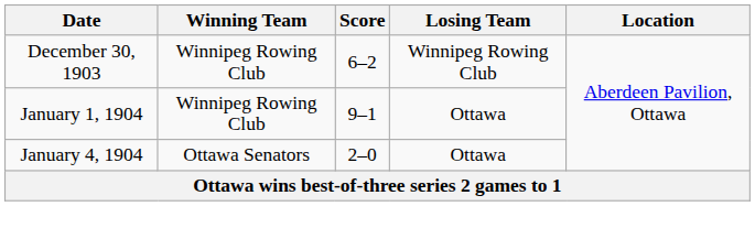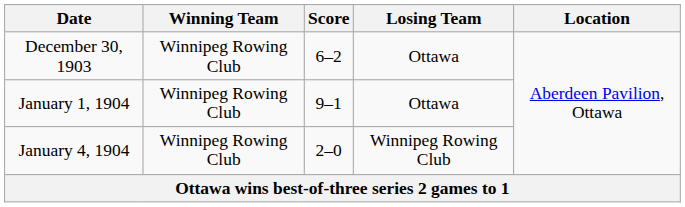December 30, 1903 | Losing Team: Winnipeg Rowing Club -> Ottawa
January 4, 1904 | Winning Team: Ottawa Senators -> Winnipeg Rowing Club
January 4, 1904 | Losing Team: Ottawa -> Winnipeg Rowing Club
